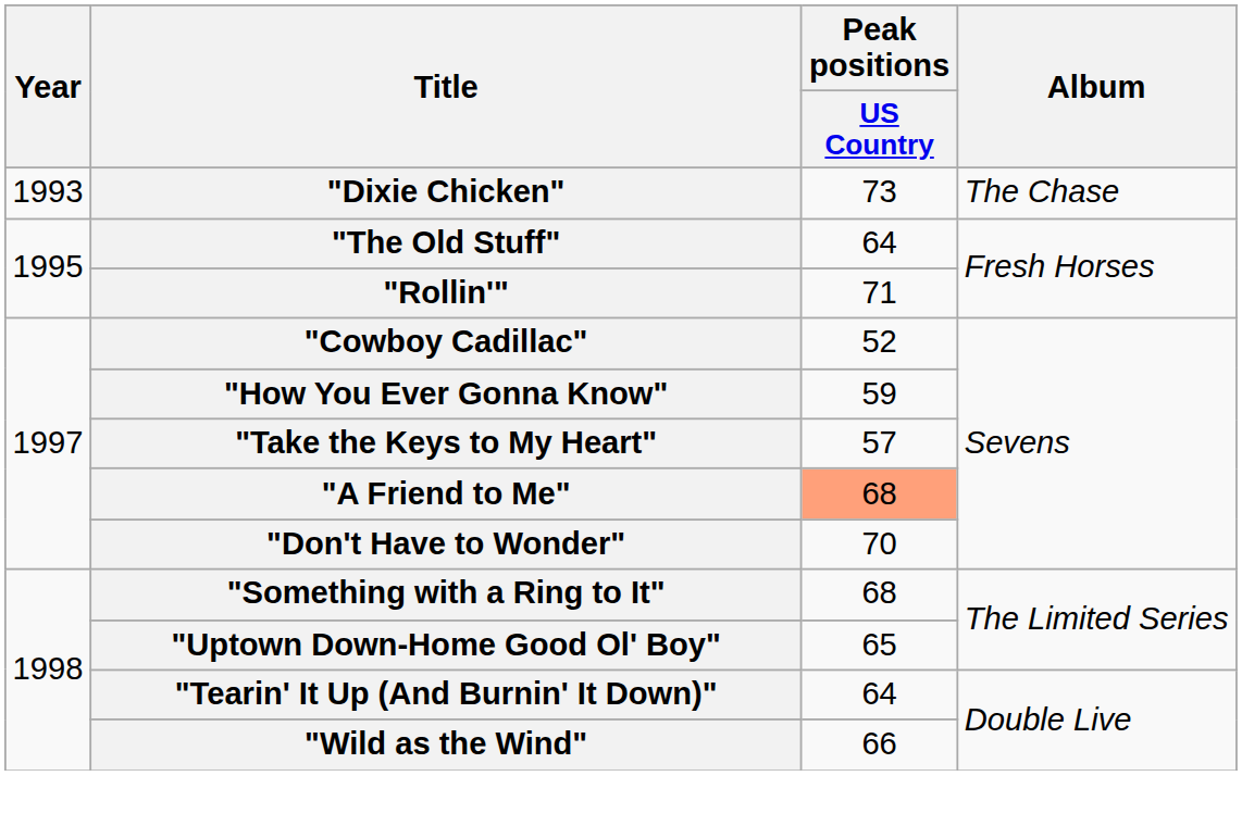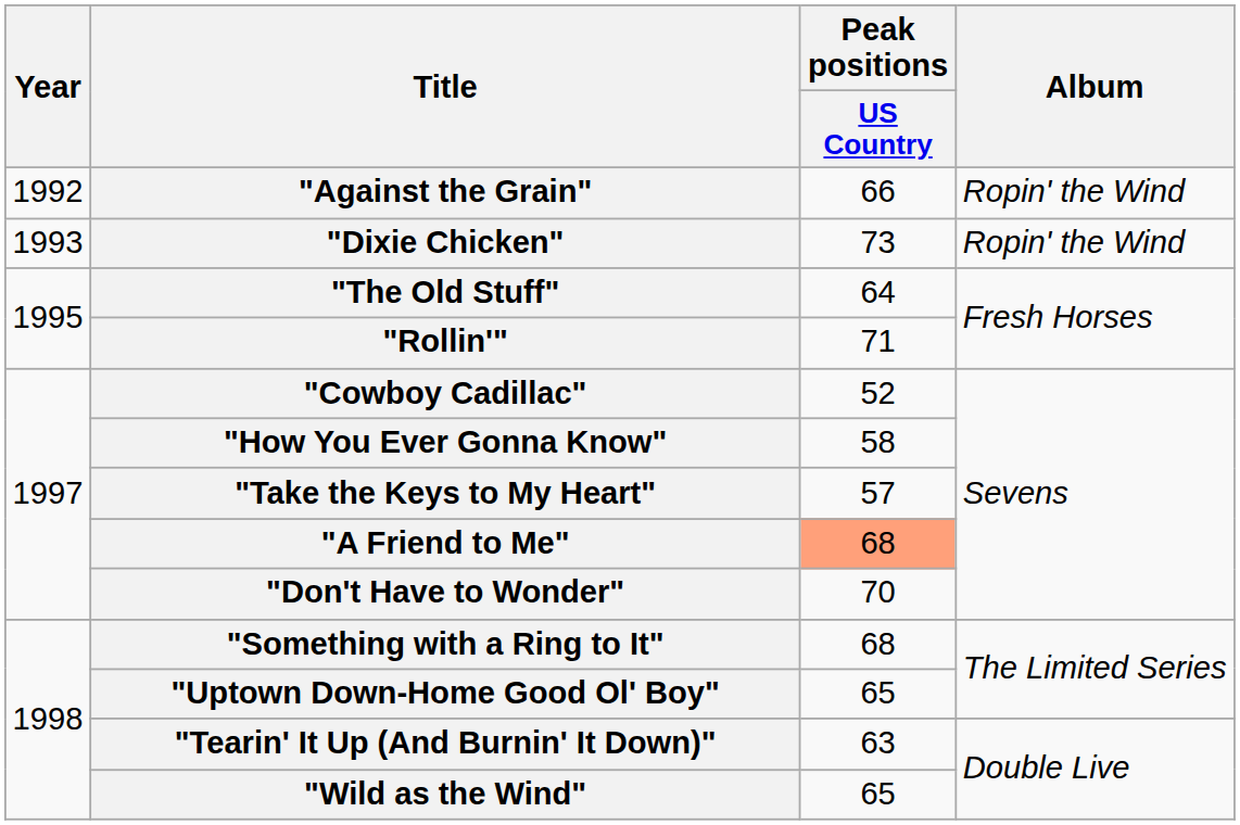+ row: 1992 | "Against the Grain" | 66 | Ropin' the Wind
"Dixie Chicken" | Album: The Chase -> Ropin' the Wind
"How You Ever Gonna Know" | Peak positions / US Country: 59 -> 58
"Tearin' It Up (And Burnin' It Down)" | Peak positions / US Country: 64 -> 63
"Wild as the Wind" | Peak positions / US Country: 66 -> 65
